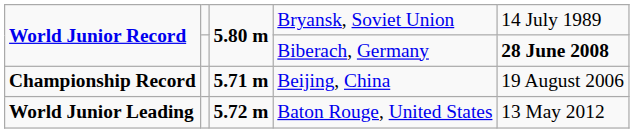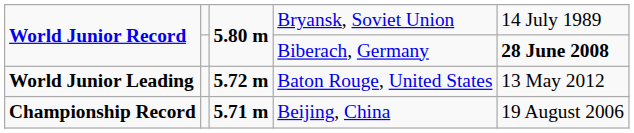rows swapped: Championship Record <-> World Junior Leading
